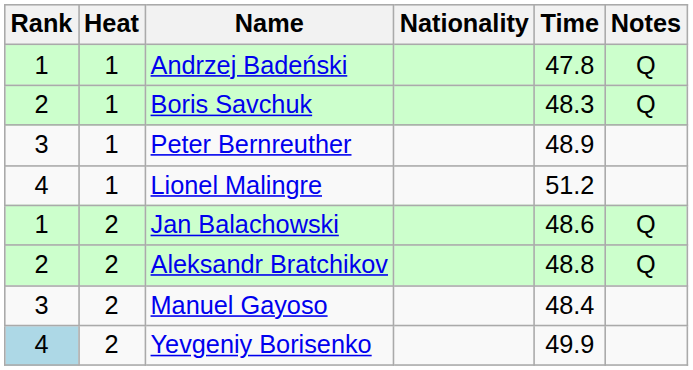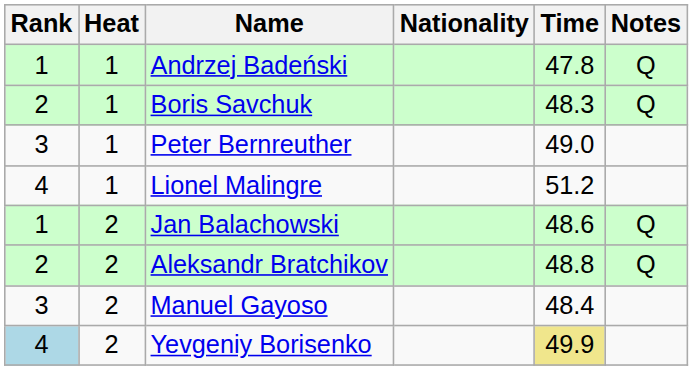Peter Bernreuther | Time: 48.9 -> 49.0
Yevgeniy Borisenko | Time: no background -> khaki background
